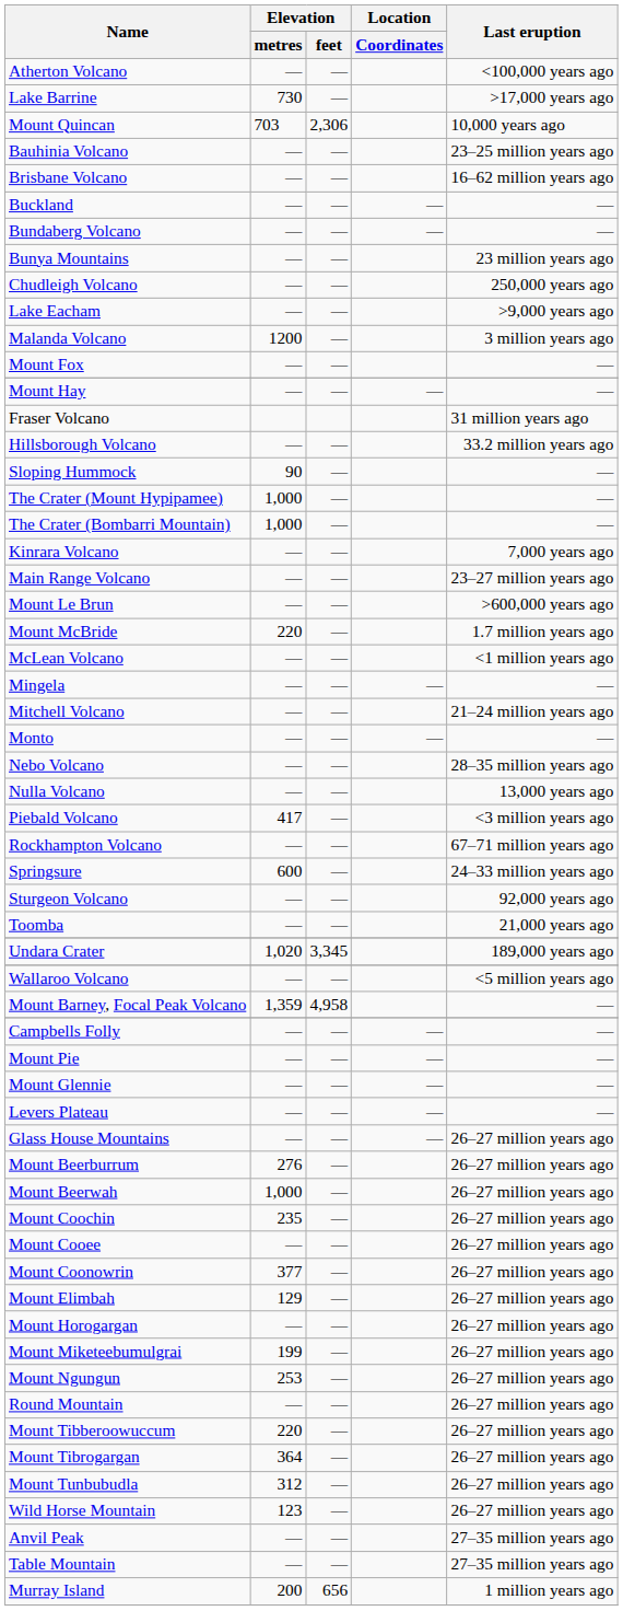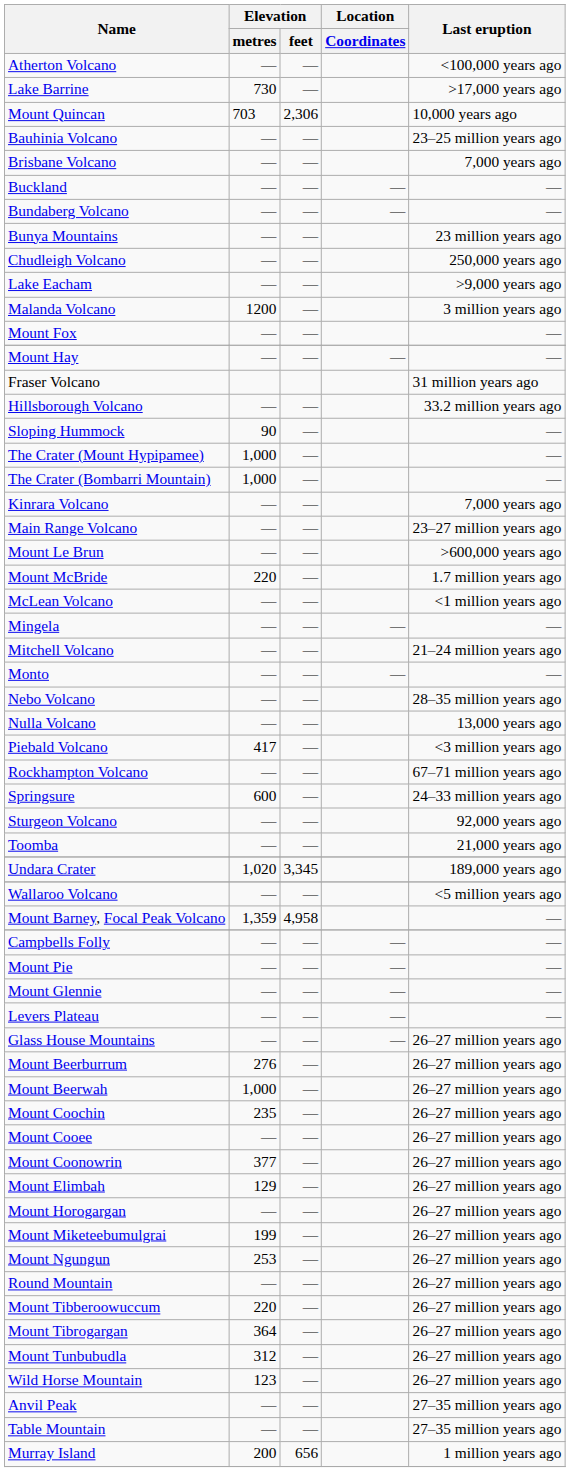Brisbane Volcano | Last eruption: 16–62 million years ago -> 7,000 years ago
